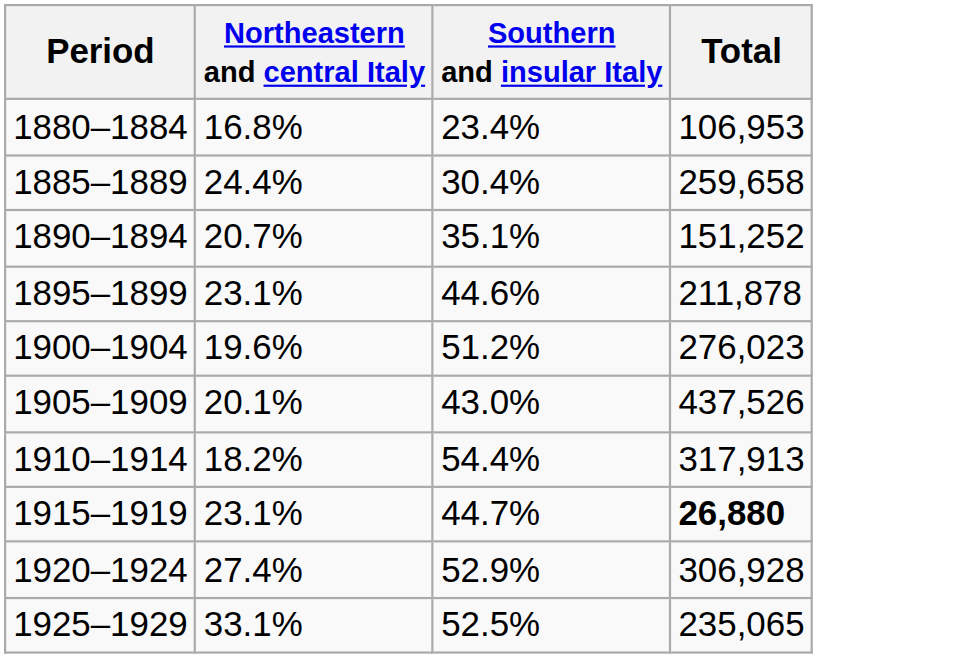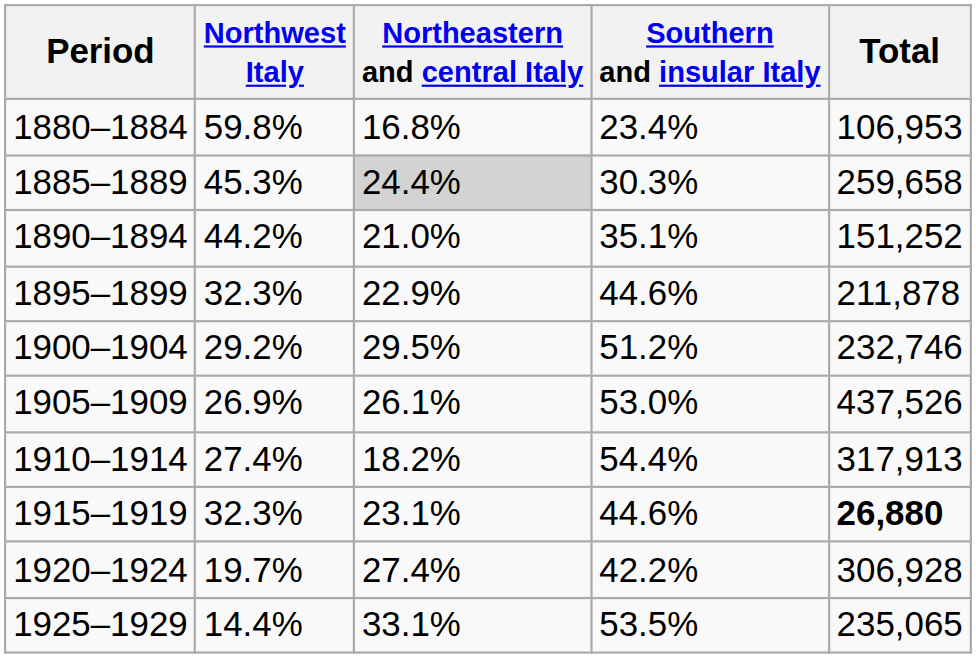+ column: Northwest Italy | 59.8% | 45.3% | 44.2% | 32.3% | 29.2% | 26.9% | 27.4% | 32.3% | 19.7% | 14.4%
1885–1889 | Northeastern and central Italy: no background -> lightgrey background
1885–1889 | Southern and insular Italy: 30.4% -> 30.3%
1890–1894 | Northeastern and central Italy: 20.7% -> 21.0%
1895–1899 | Northeastern and central Italy: 23.1% -> 22.9%
1900–1904 | Northeastern and central Italy: 19.6% -> 29.5%
1900–1904 | Total: 276,023 -> 232,746
1905–1909 | Northeastern and central Italy: 20.1% -> 26.1%
1905–1909 | Southern and insular Italy: 43.0% -> 53.0%
1915–1919 | Southern and insular Italy: 44.7% -> 44.6%
1920–1924 | Southern and insular Italy: 52.9% -> 42.2%
1925–1929 | Southern and insular Italy: 52.5% -> 53.5%
